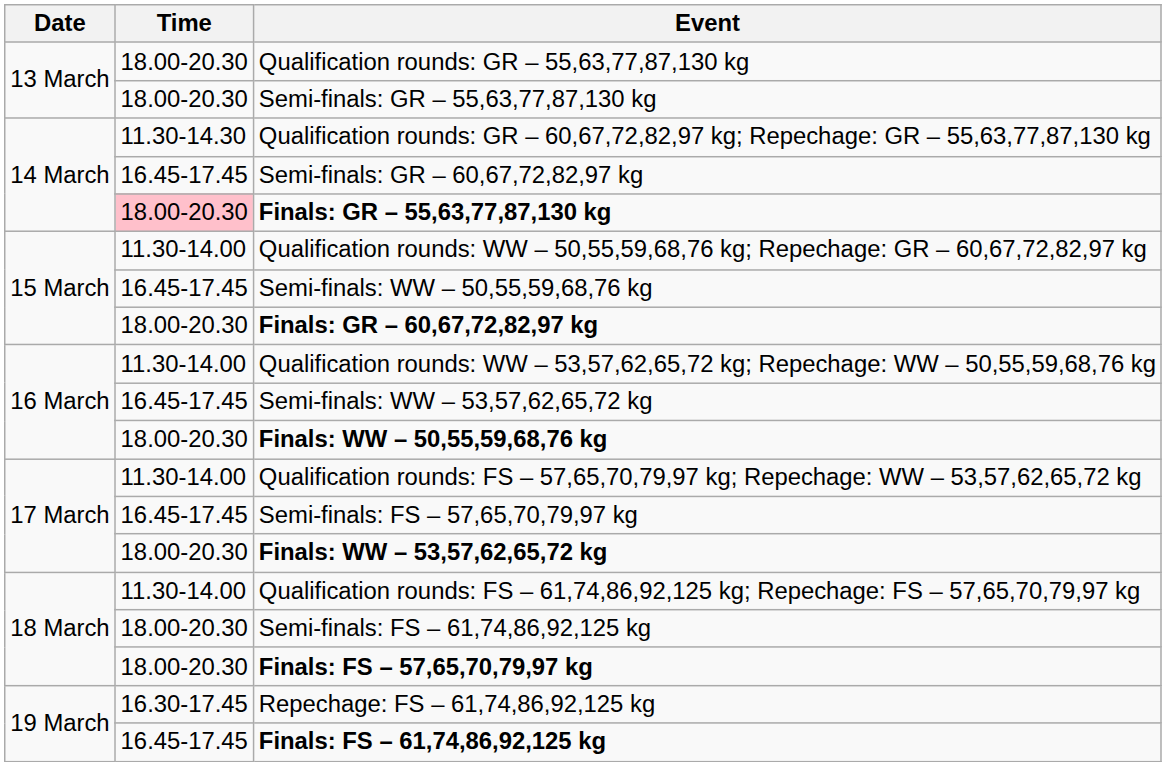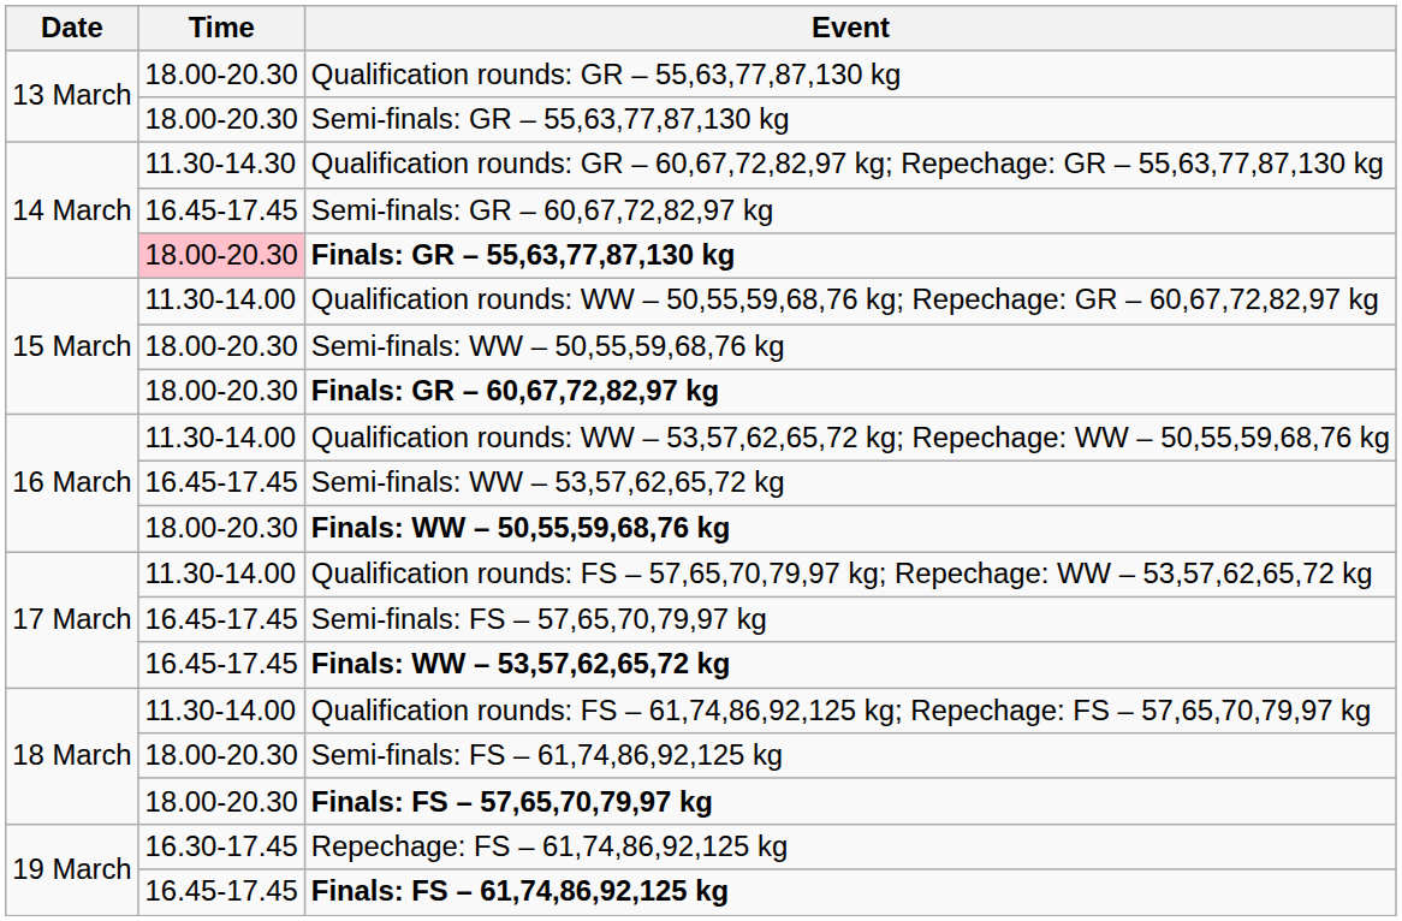Semi-finals: WW – 50,55,59,68,76 kg | Time: 16.45-17.45 -> 18.00-20.30
Finals: WW – 53,57,62,65,72 kg | Time: 18.00-20.30 -> 16.45-17.45
